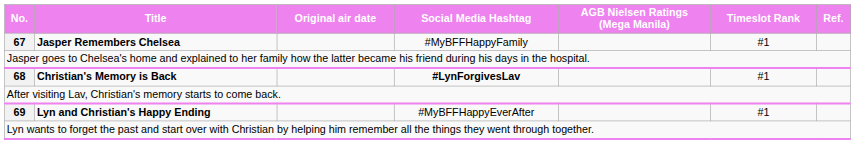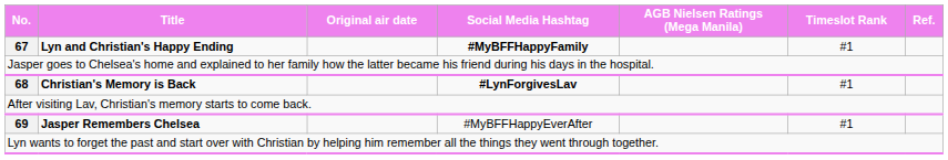67 | Title: Jasper Remembers Chelsea -> Lyn and Christian's Happy Ending
67 | Social Media Hashtag: normal -> bold
69 | Title: Lyn and Christian's Happy Ending -> Jasper Remembers Chelsea
